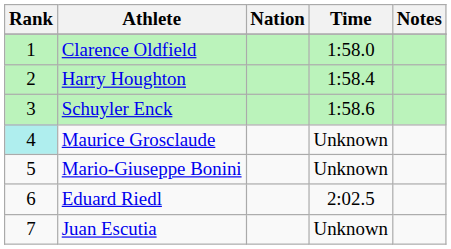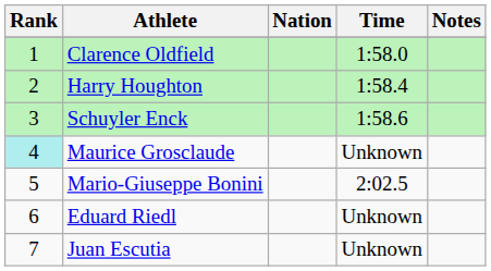Mario-Giuseppe Bonini | Time: Unknown -> 2:02.5
Eduard Riedl | Time: 2:02.5 -> Unknown
